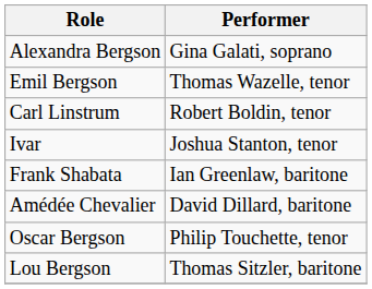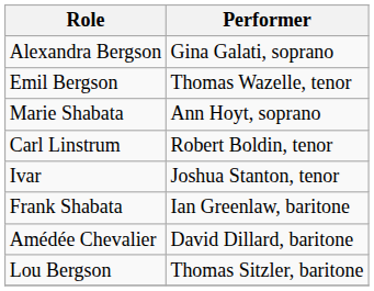+ row: Marie Shabata | Ann Hoyt, soprano
- row: Oscar Bergson | Philip Touchette, tenor
